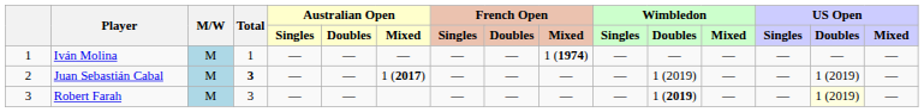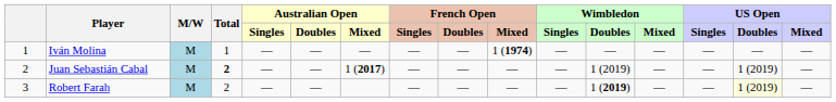Juan Sebastián Cabal | Total: 3 -> 2
Robert Farah | Total: 3 -> 2
